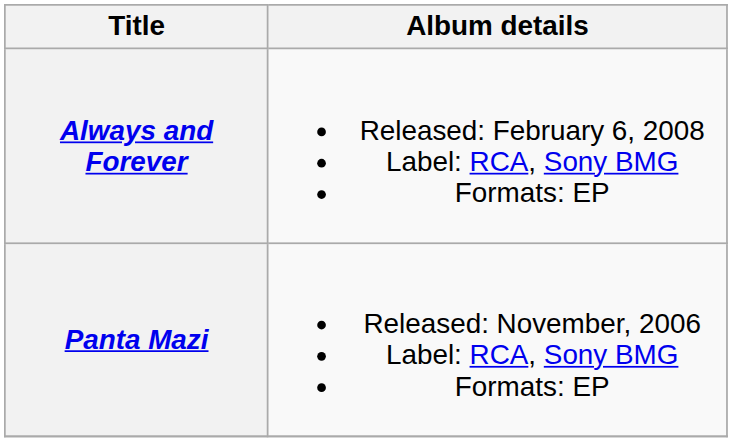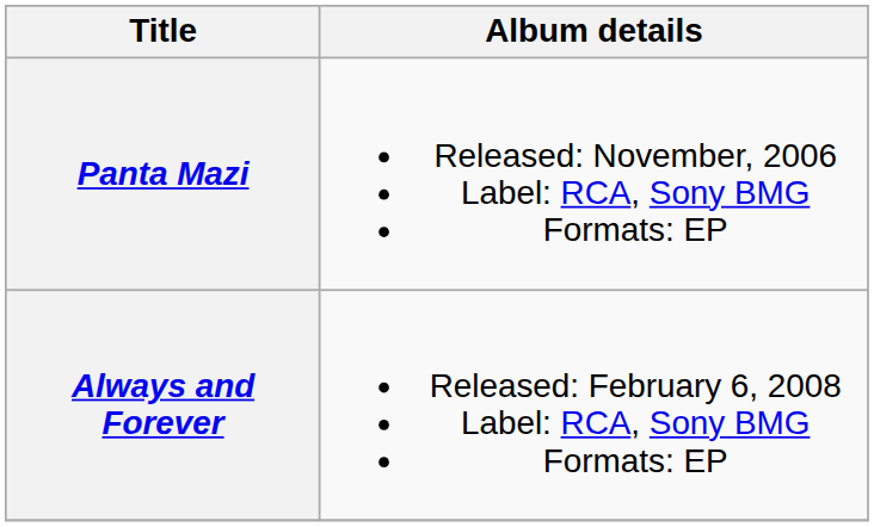rows swapped: Panta Mazi <-> Always and Forever
